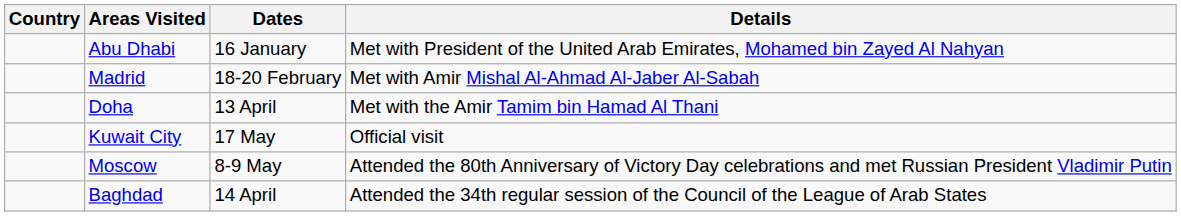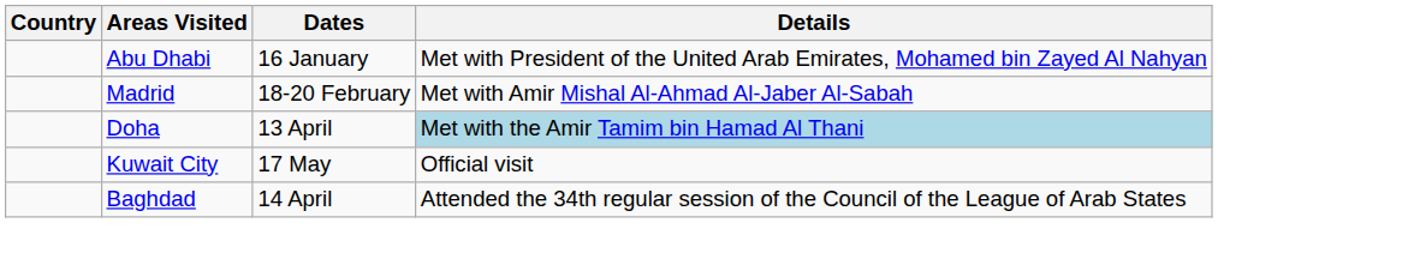Doha | Details: no background -> lightblue background
- row: Moscow | 8-9 May | Attended the 80th Anniversary of Victory Day celebrations and met Russian President Vladimir Putin
